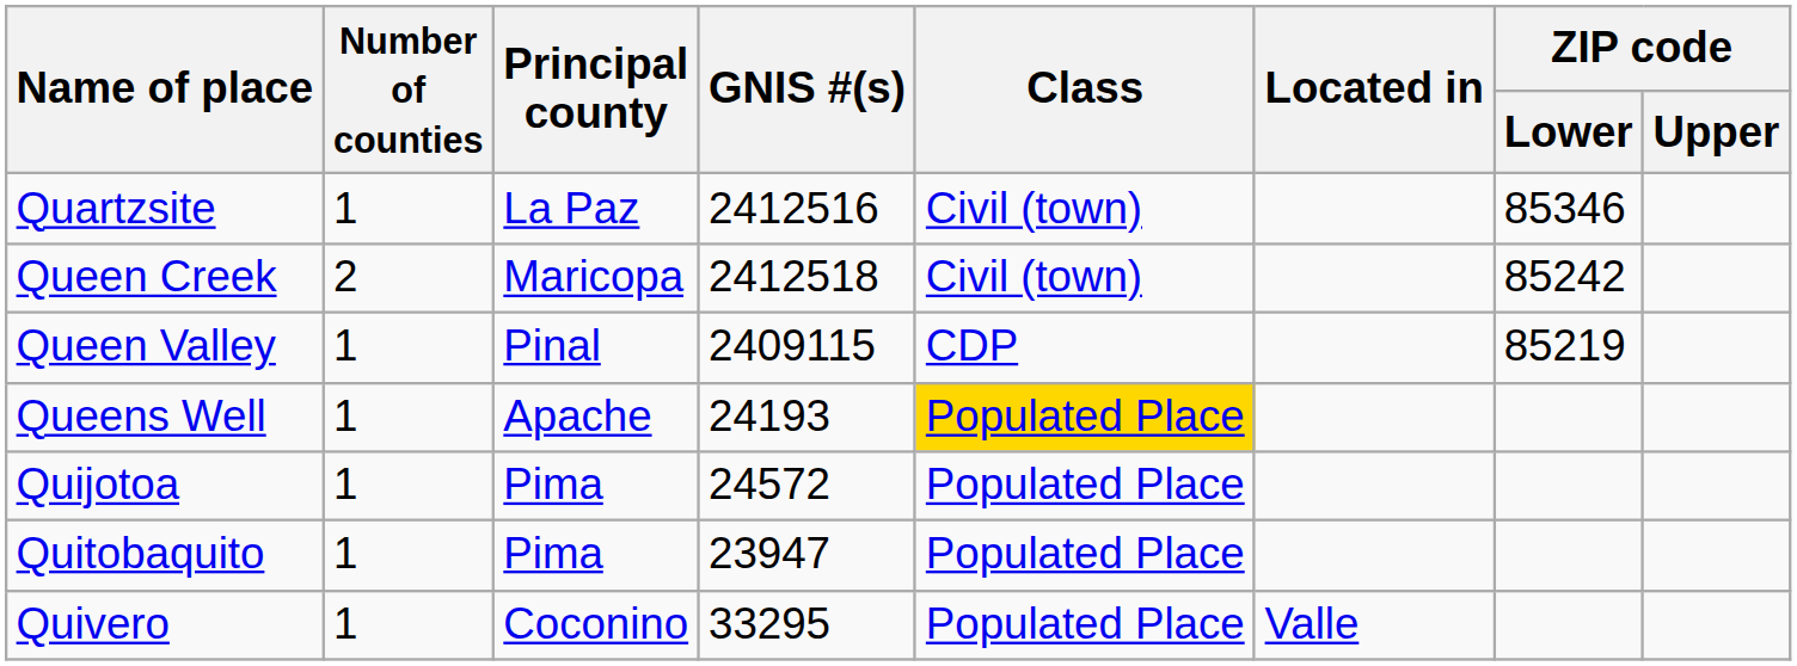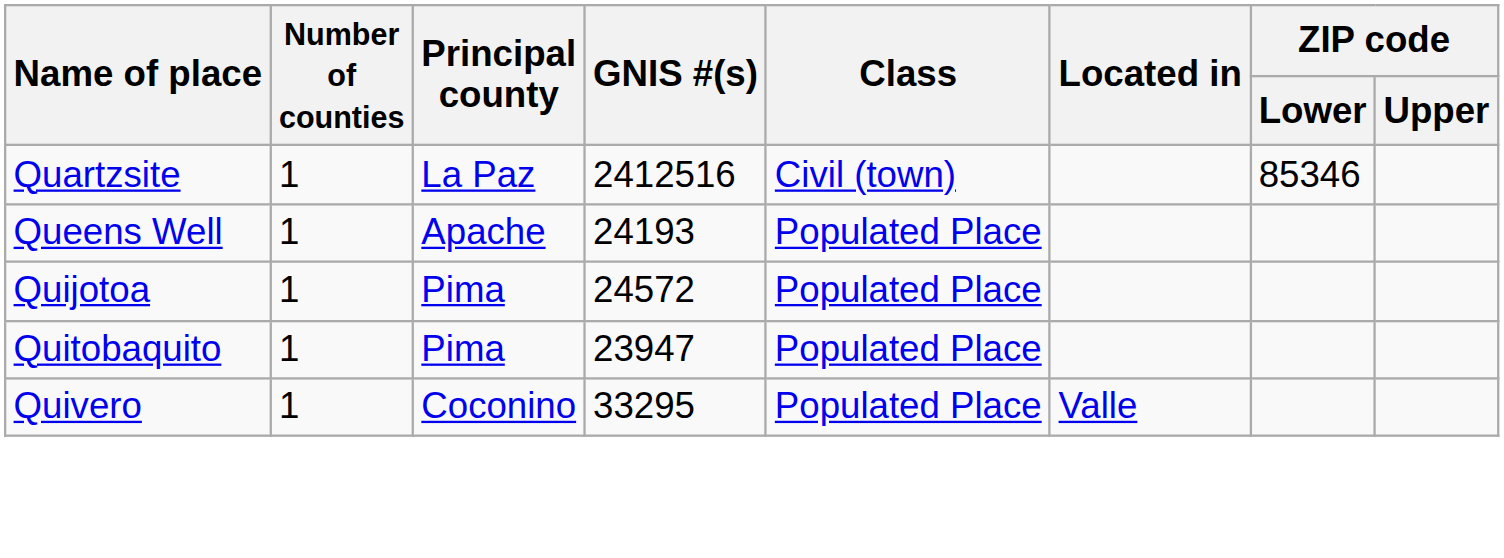- row: Queen Creek | 2 | Maricopa | 2412518 | Civil (town) | 85242
- row: Queen Valley | 1 | Pinal | 2409115 | CDP | 85219
Queens Well | Class: gold background -> no background
